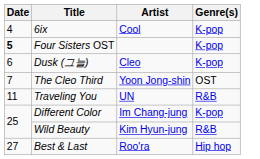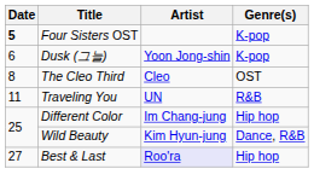- row: 4 | 6ix | Cool | K-pop
Dusk (그늘) | Artist: Cleo -> Yoon Jong-shin
The Cleo Third | Date: 7 -> 8
The Cleo Third | Artist: Yoon Jong-shin -> Cleo
Different Color | Genre(s): K-pop -> Hip hop
Wild Beauty | Genre(s): R&B -> Dance, R&B
Best & Last | Artist: no background -> lavender background
